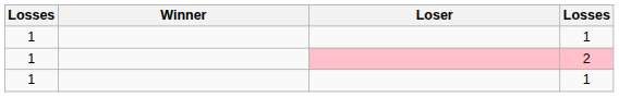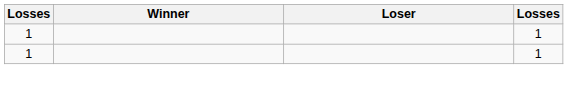- row: 1 | 2
